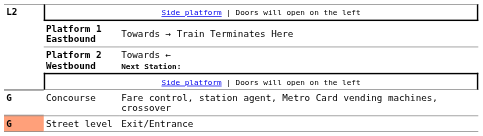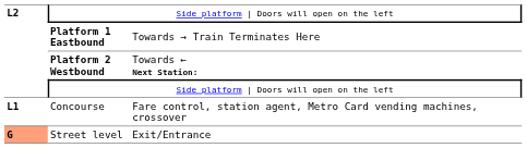Concourse | column 1: G -> L1
